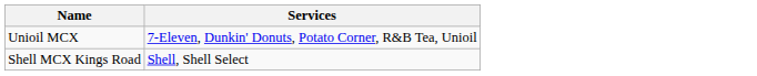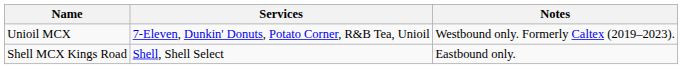+ column: Notes | Westbound only. Formerly Caltex (2019–2023). | Eastbound only.
